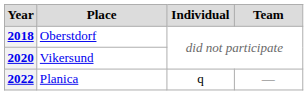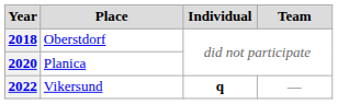2020 | Place: Vikersund -> Planica
2022 | Place: Planica -> Vikersund
2022 | Individual: normal -> bold
